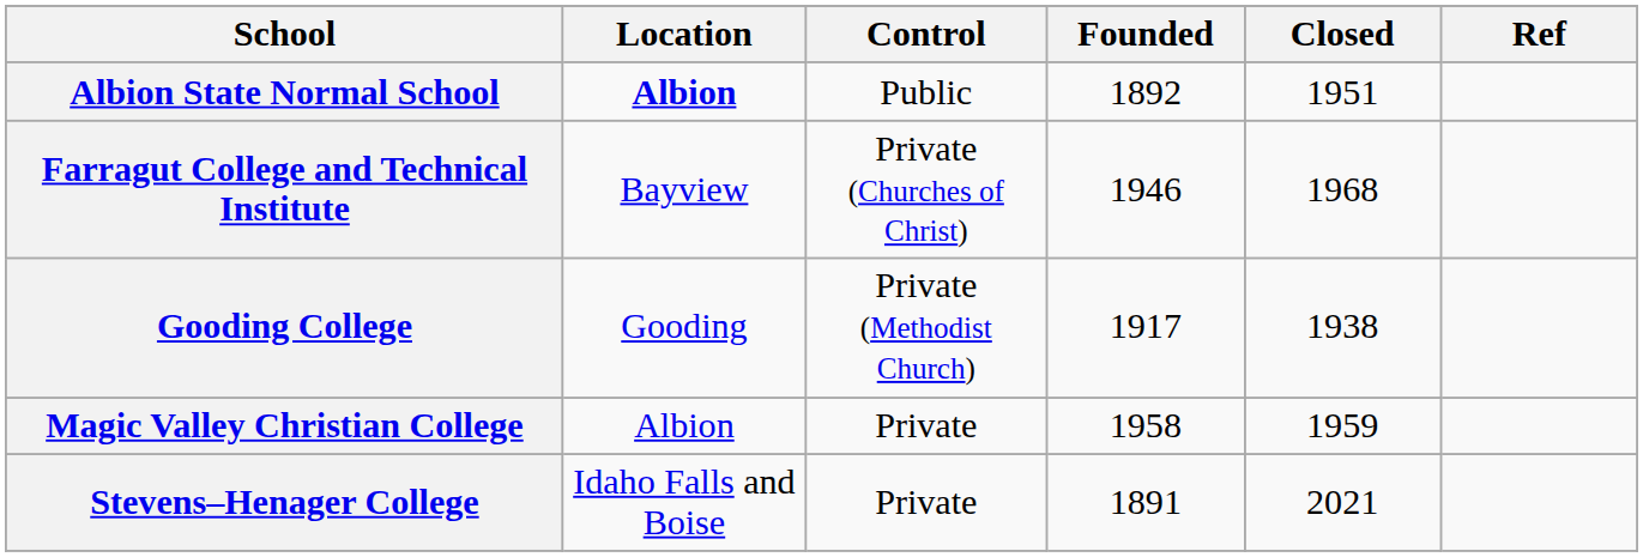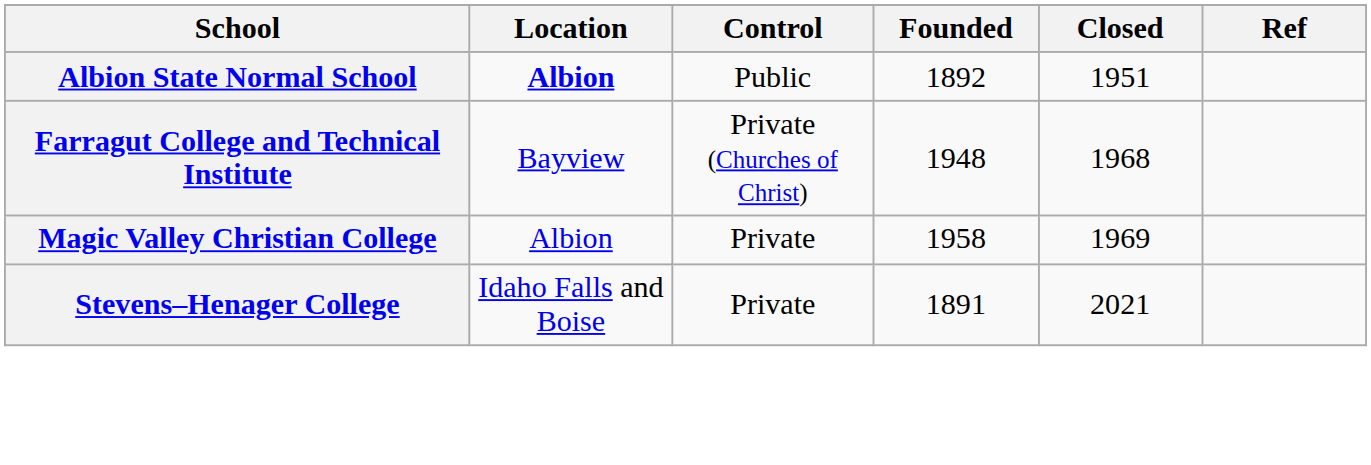Farragut College and Technical Institute | Founded: 1946 -> 1948
- row: Gooding College | Gooding | Private (Methodist Church) | 1917 | 1938
Magic Valley Christian College | Closed: 1959 -> 1969
